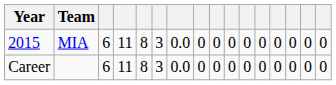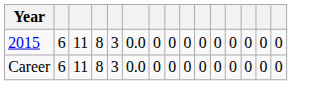- column: Team | MIA
